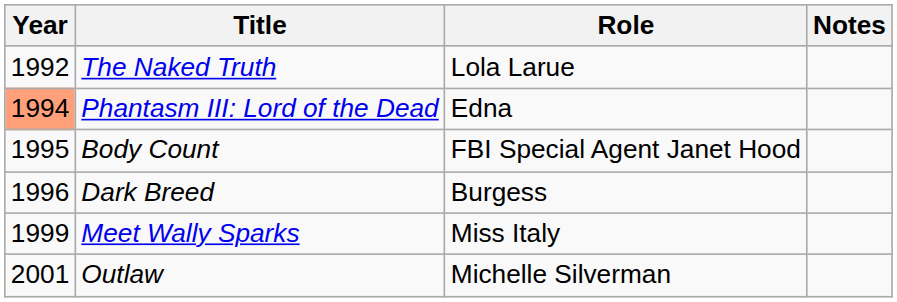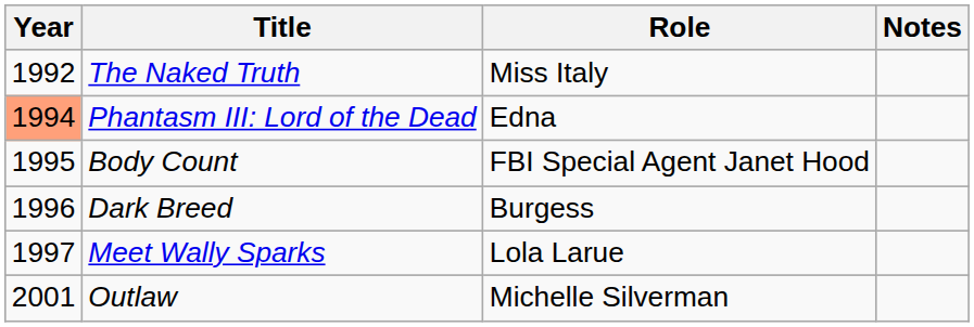The Naked Truth | Role: Lola Larue -> Miss Italy
Meet Wally Sparks | Year: 1999 -> 1997
Meet Wally Sparks | Role: Miss Italy -> Lola Larue
